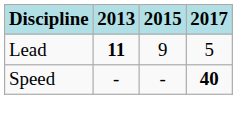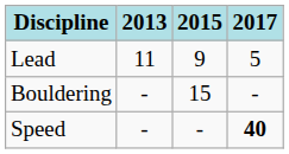Lead | 2013: bold -> normal
+ row: Bouldering | - | 15 | -
